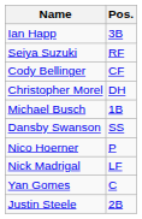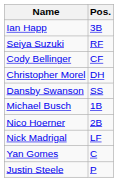rows swapped: Dansby Swanson <-> Michael Busch
Nico Hoerner | Pos.: P -> 2B
Justin Steele | Pos.: 2B -> P
